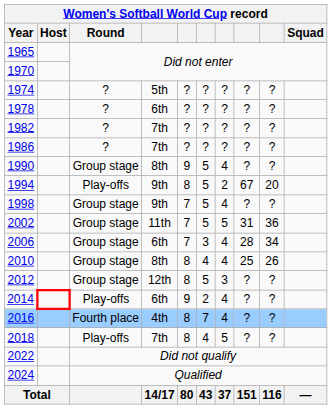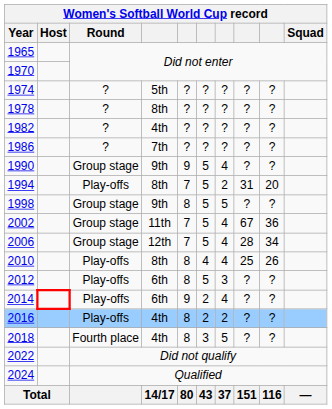1978 | column 4: 6th -> 8th
1982 | column 4: 7th -> 4th
1990 | column 4: 8th -> 9th
1994 | column 4: 9th -> 8th
1994 | column 5: 8 -> 7
1994 | column 8: 67 -> 31
1998 | column 5: 7 -> 8
1998 | column 7: 4 -> 5
2002 | column 7: 5 -> 4
2002 | column 8: 31 -> 67
2006 | column 4: 6th -> 12th
2006 | column 6: 3 -> 5
2010 | Round: Group stage -> Play-offs
2012 | Round: Group stage -> Play-offs
2012 | column 4: 12th -> 6th
2016 | Round: Fourth place -> Play-offs
2016 | column 6: 7 -> 2
2016 | column 7: 4 -> 2
2018 | Round: Play-offs -> Fourth place
2018 | column 4: 7th -> 4th
2018 | column 6: 4 -> 3
